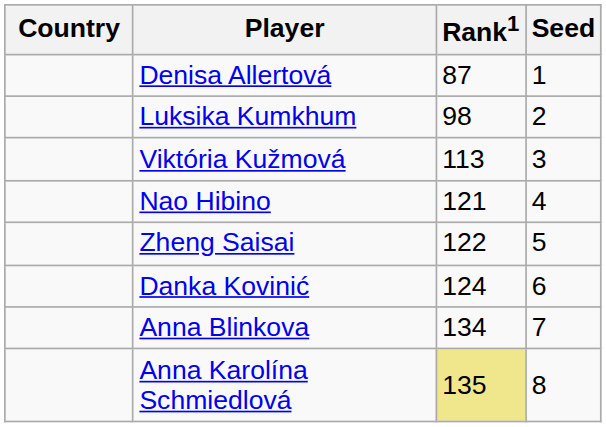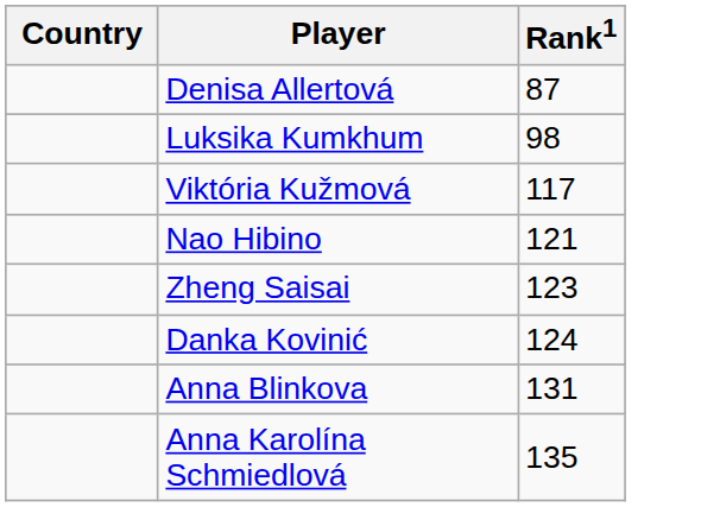- column: Seed | 1 | 2 | 3 | 4 | 5 | 6 | 7 | 8
Viktória Kužmová | Rank1: 113 -> 117
Zheng Saisai | Rank1: 122 -> 123
Anna Blinkova | Rank1: 134 -> 131
Anna Karolína Schmiedlová | Rank1: khaki background -> no background
